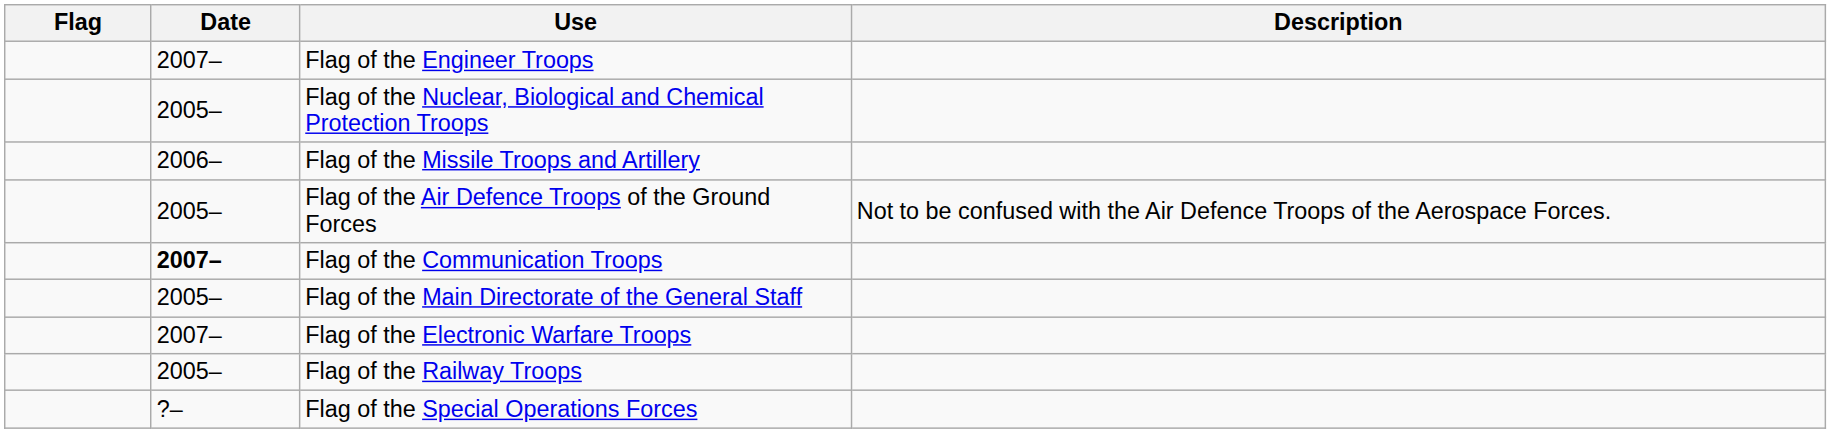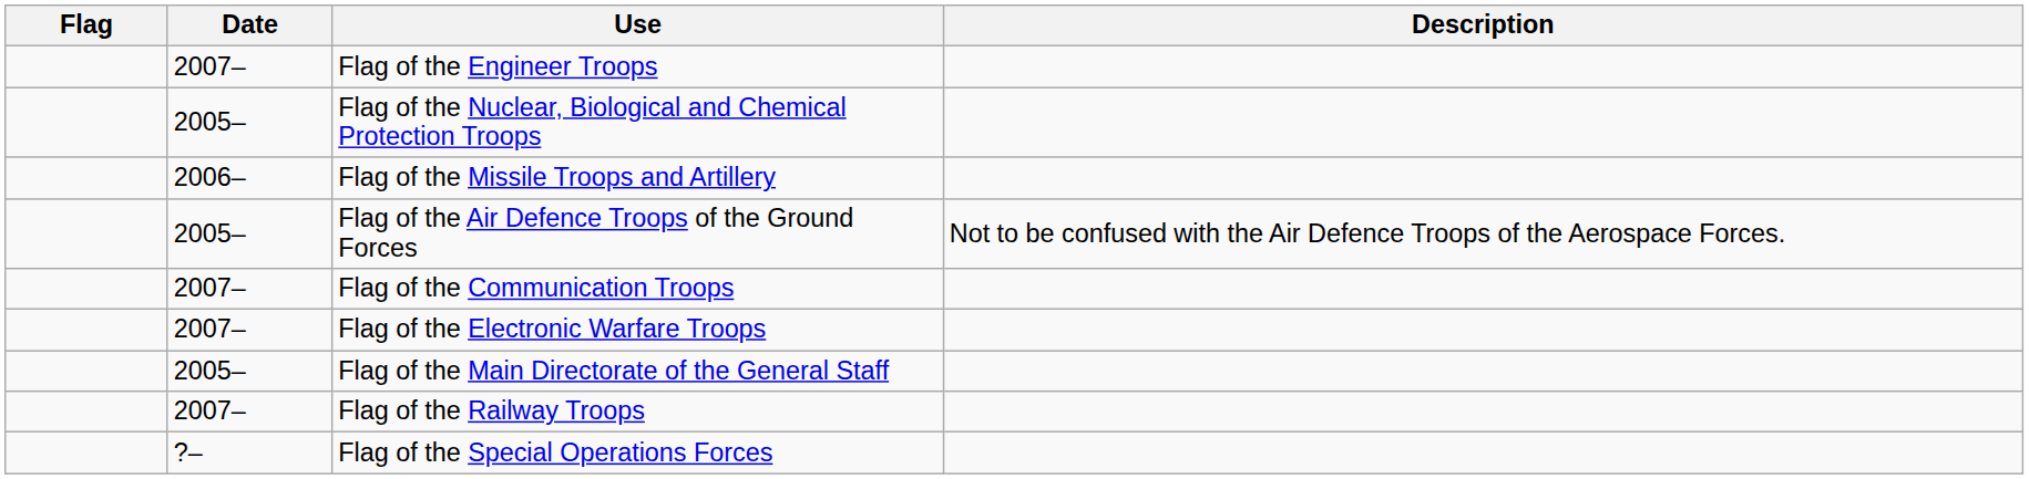Flag of the Communication Troops | Date: bold -> normal
rows swapped: Flag of the Main Directorate of the General Staff <-> Flag of the Electronic Warfare Troops
Flag of the Railway Troops | Date: 2005– -> 2007–
